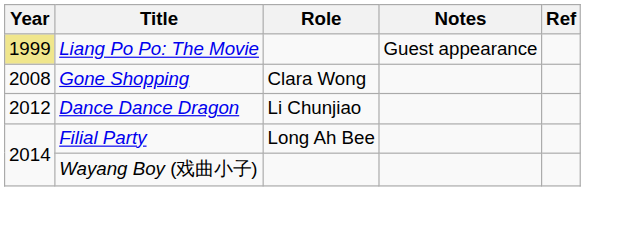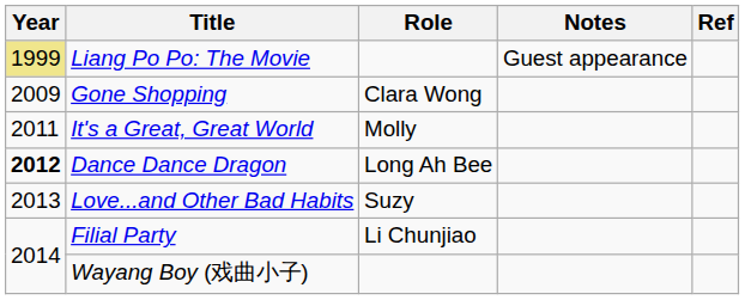Gone Shopping | Year: 2008 -> 2009
+ row: 2011 | It's a Great, Great World | Molly
Dance Dance Dragon | Year: normal -> bold
Dance Dance Dragon | Role: Li Chunjiao -> Long Ah Bee
+ row: 2013 | Love...and Other Bad Habits | Suzy
Filial Party | Role: Long Ah Bee -> Li Chunjiao
